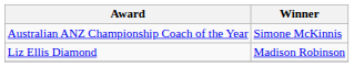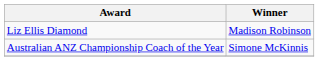rows swapped: Liz Ellis Diamond <-> Australian ANZ Championship Coach of the Year
